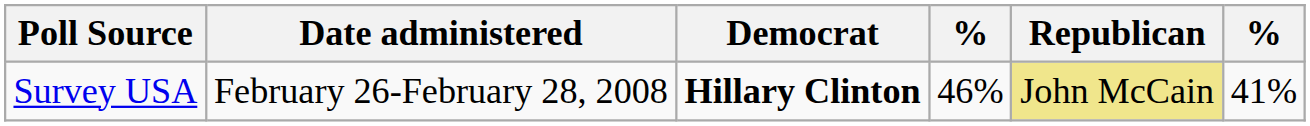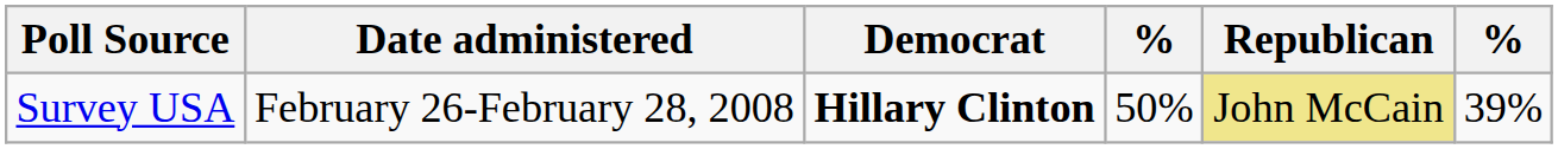Survey USA | column 4: 46% -> 50%
Survey USA | column 6: 41% -> 39%
